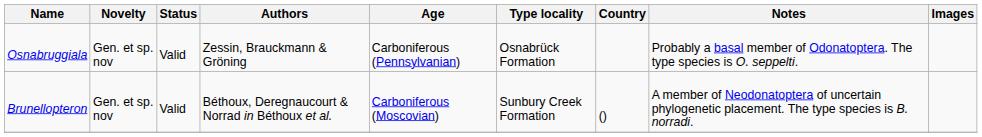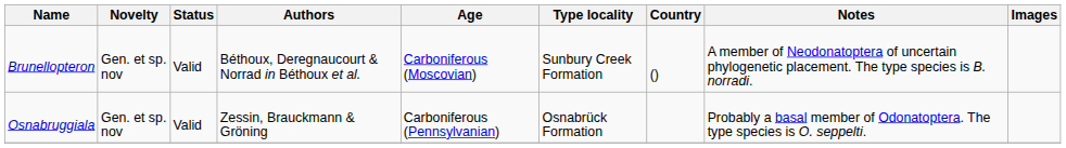rows swapped: Brunellopteron <-> Osnabruggiala
